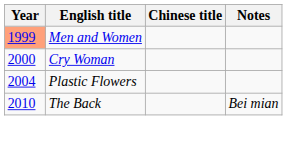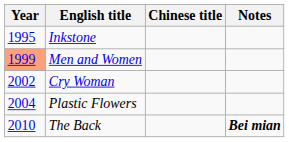+ row: 1995 | Inkstone
Cry Woman | Year: 2000 -> 2002
The Back | Notes: normal -> bold
